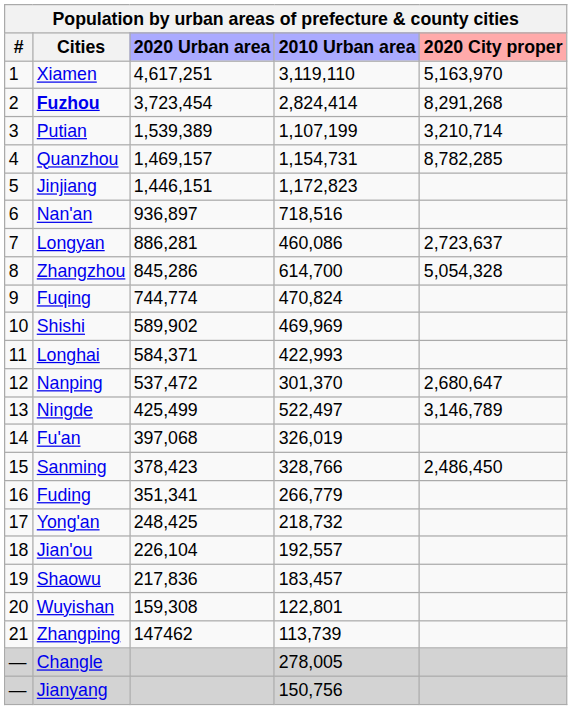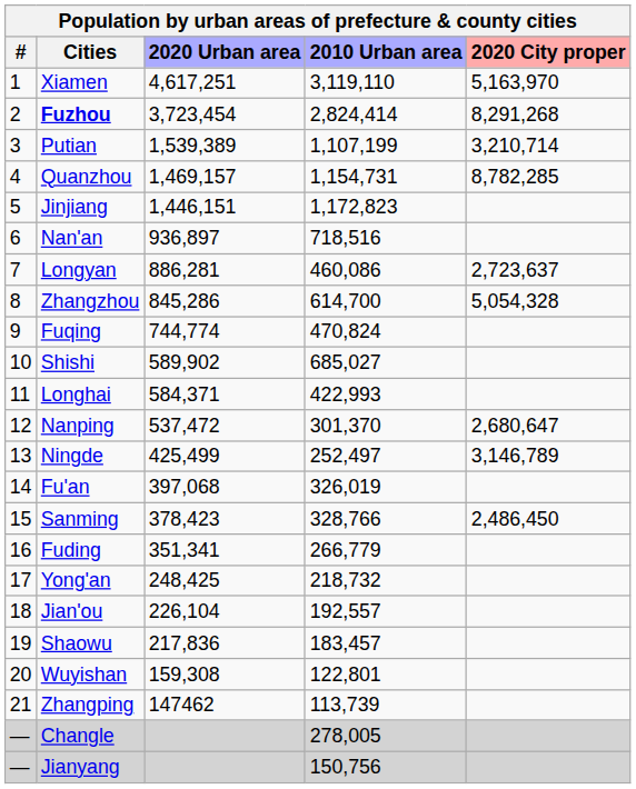Shishi | 2010 Urban area: 469,969 -> 685,027
Ningde | 2010 Urban area: 522,497 -> 252,497
